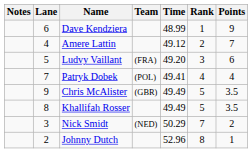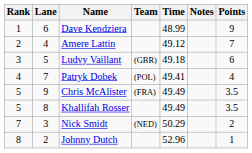columns swapped: Rank <-> Notes
Ludvy Vaillant | Team: (FRA) -> (GBR)
Ludvy Vaillant | Time: 49.20 -> 49.18
Chris McAlister | Team: (GBR) -> (FRA)
